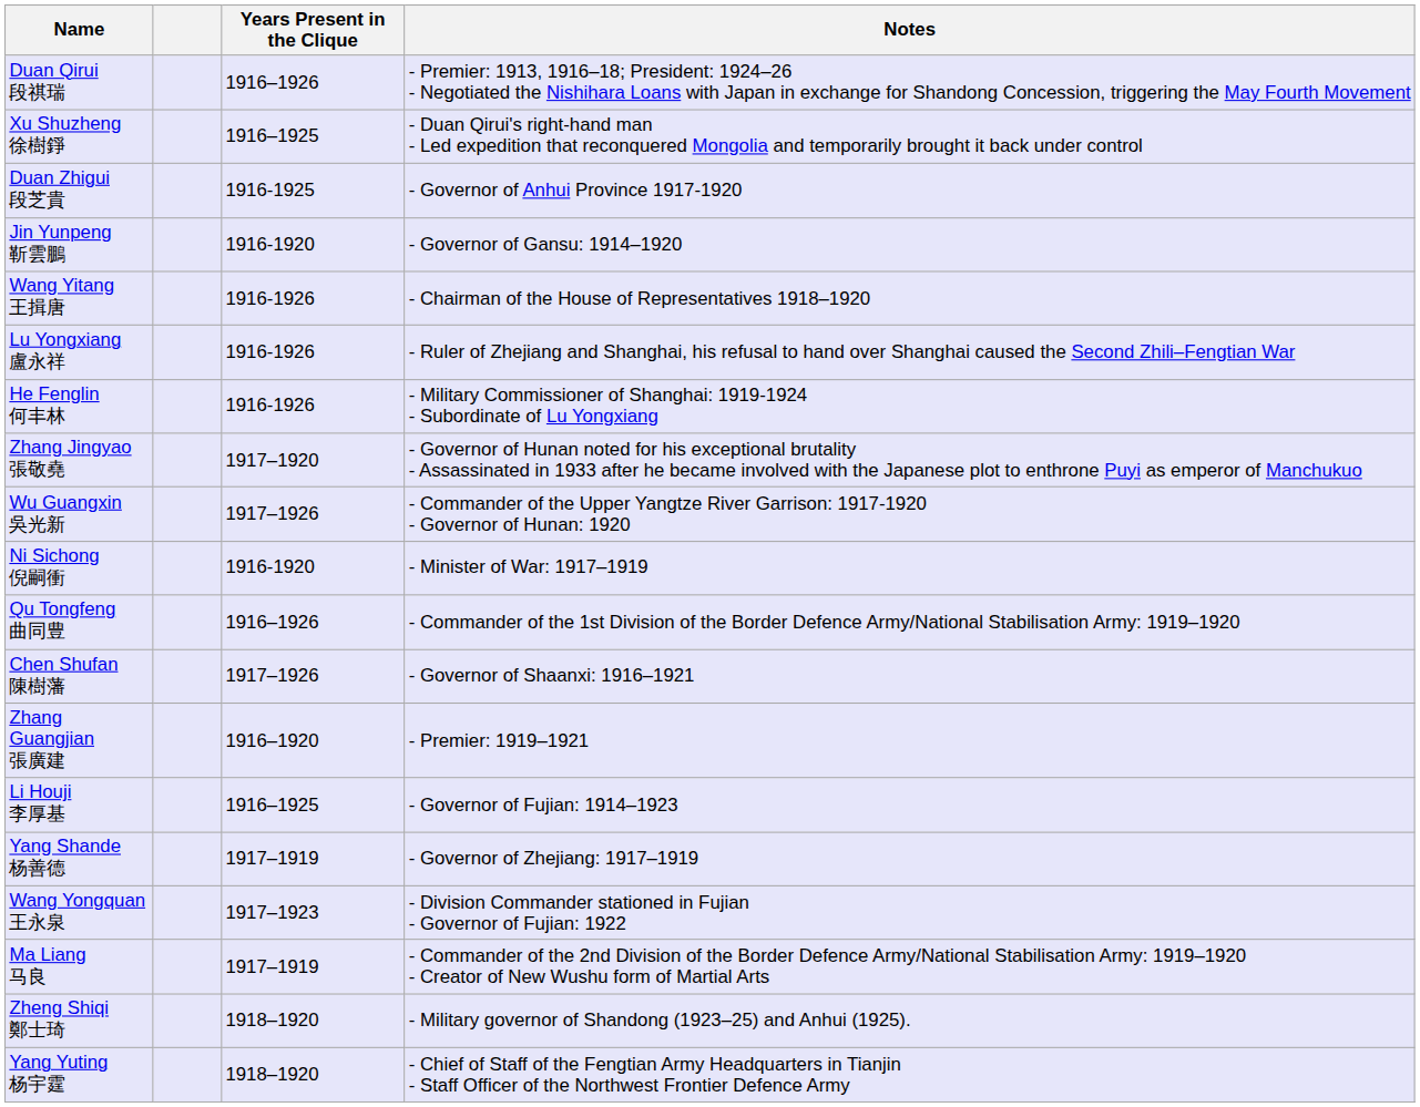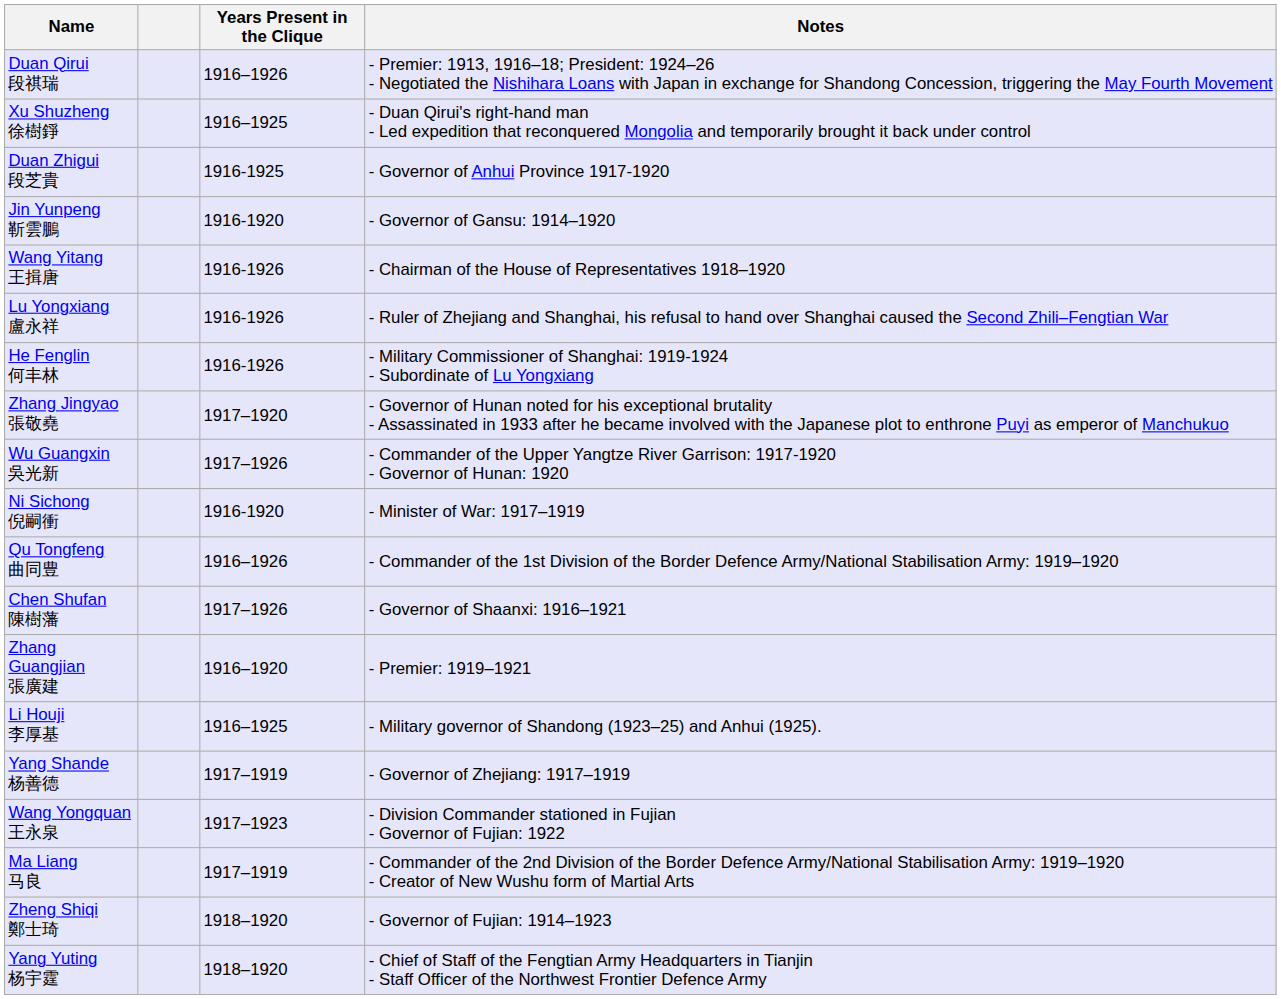Li Houji 李厚基 | Notes: - Governor of Fujian: 1914–1923 -> - Military governor of Shandong (1923–25) and Anhui (1925).
Zheng Shiqi 鄭士琦 | Notes: - Military governor of Shandong (1923–25) and Anhui (1925). -> - Governor of Fujian: 1914–1923
